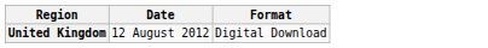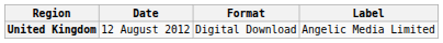+ column: Label | Angelic Media Limited
